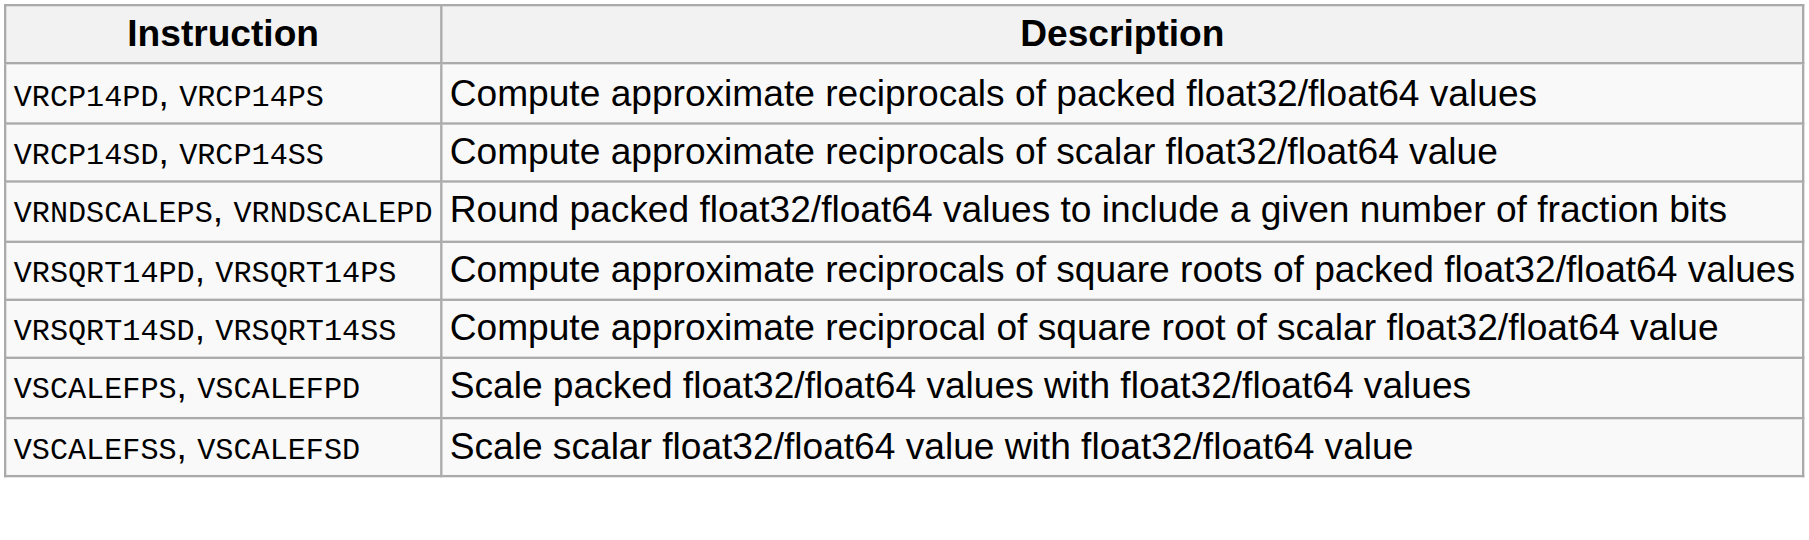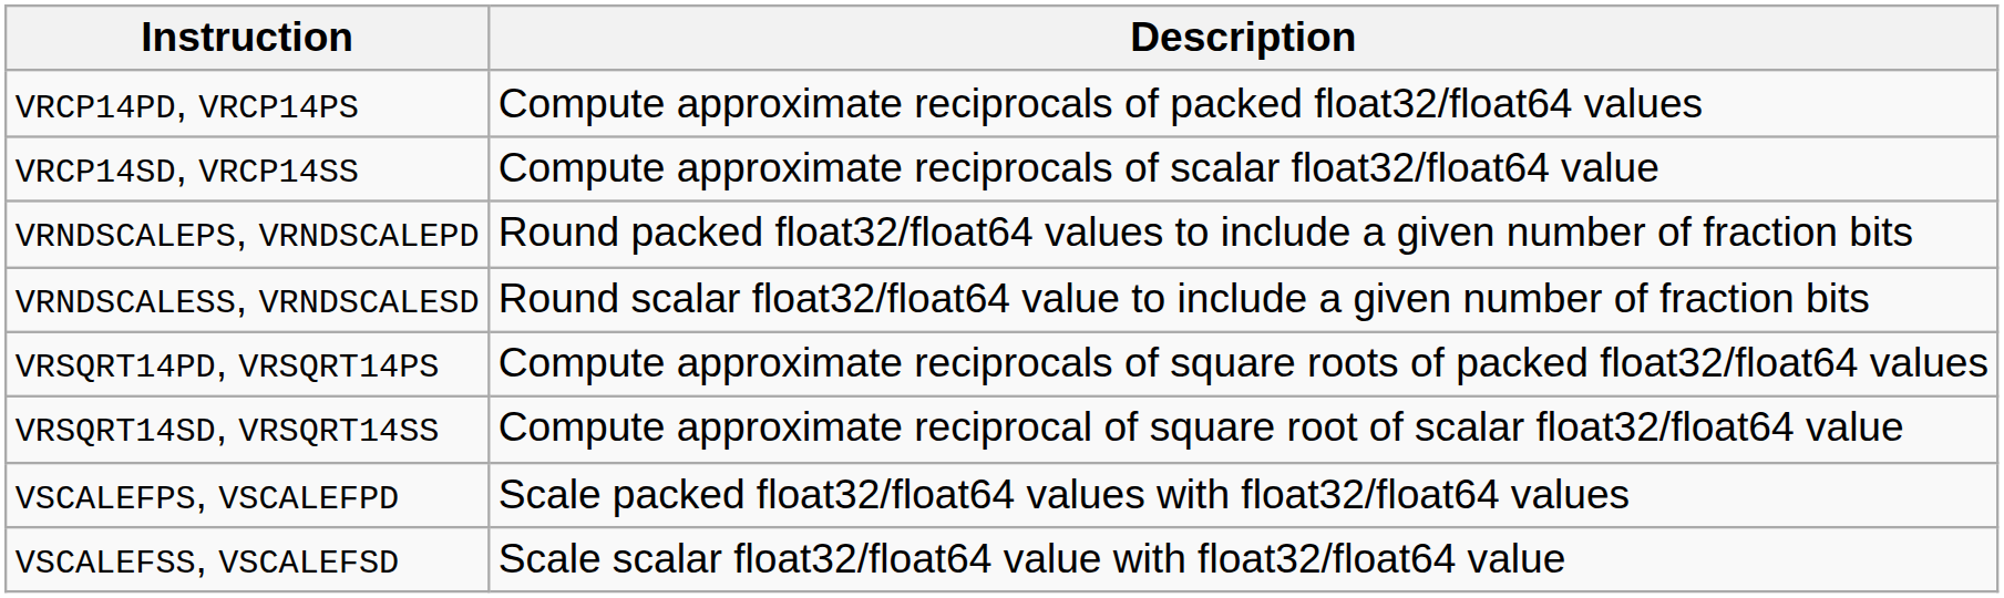+ row: VRNDSCALESS, VRNDSCALESD | Round scalar float32/float64 value to include a given number of fraction bits
